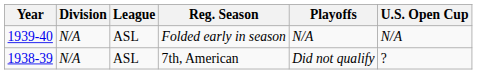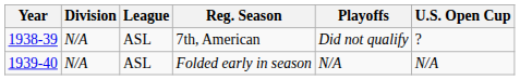rows swapped: 7th, American <-> Folded early in season
